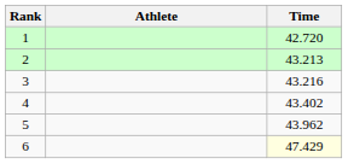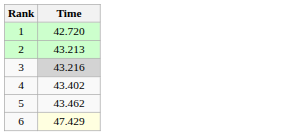- column: Athlete
3 | Time: no background -> lightgrey background
5 | Time: 43.962 -> 43.462
